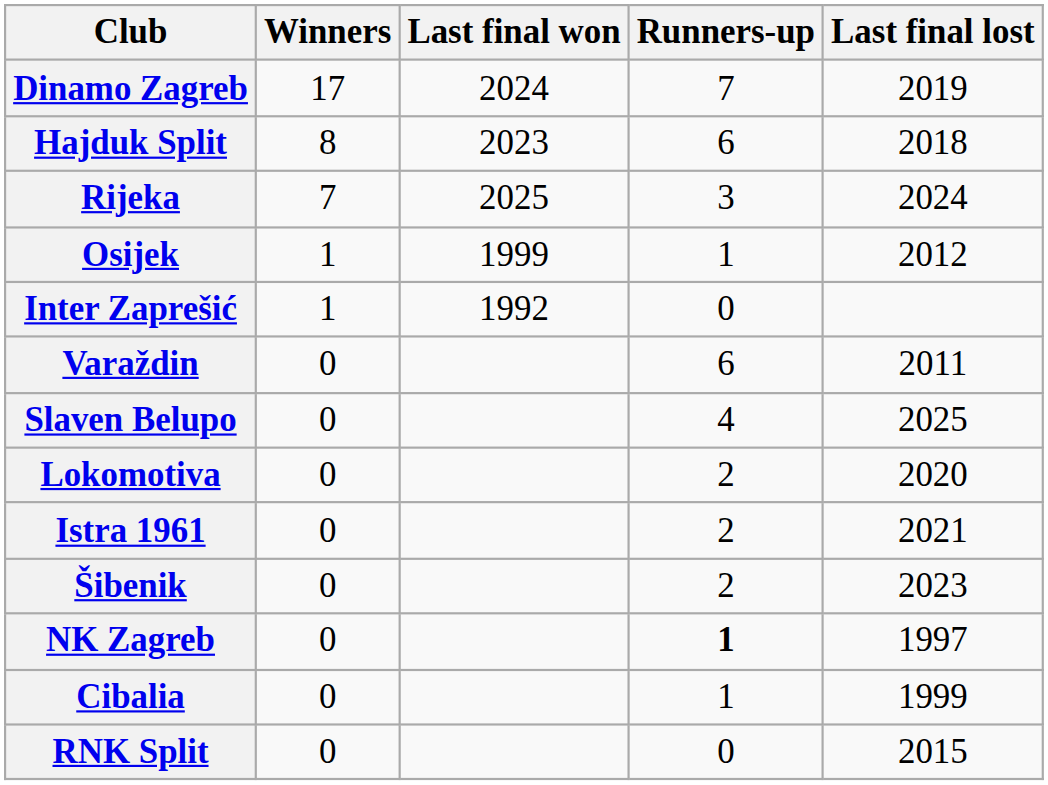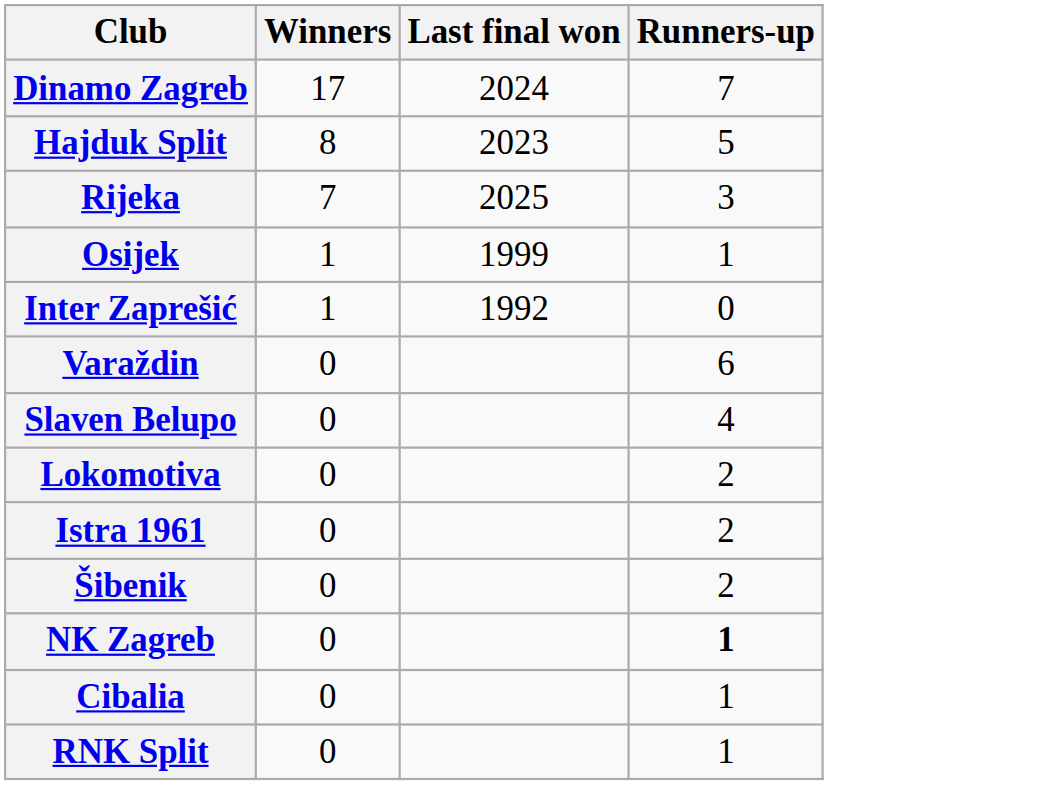- column: Last final lost | 2019 | 2018 | 2024 | 2012 | 2011 | 2025 | 2020 | 2021 | 2023 | 1997 | 1999 | 2015
Hajduk Split | Runners-up: 6 -> 5
RNK Split | Runners-up: 0 -> 1
